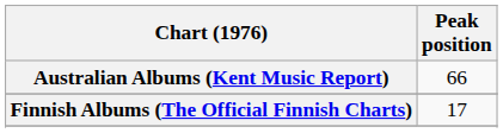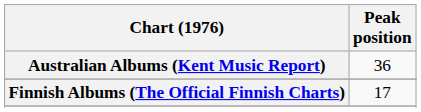Australian Albums (Kent Music Report) | Peak position: 66 -> 36
